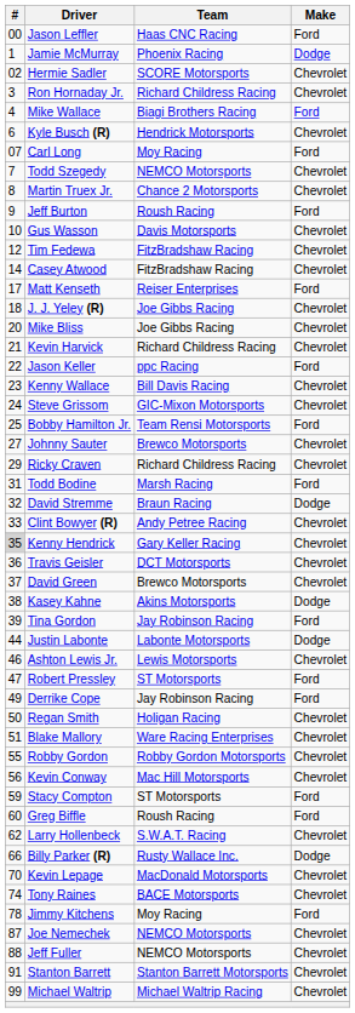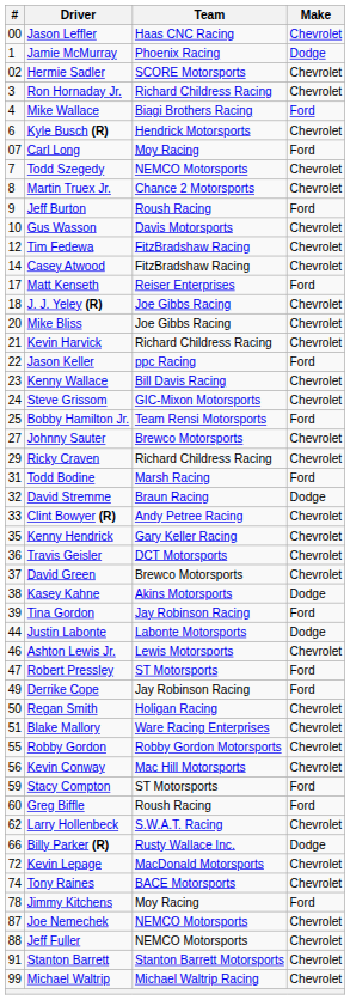Jason Leffler | Make: Ford -> Chevrolet
Kenny Hendrick | #: lightgrey background -> no background
Kevin Lepage | #: 70 -> 72
